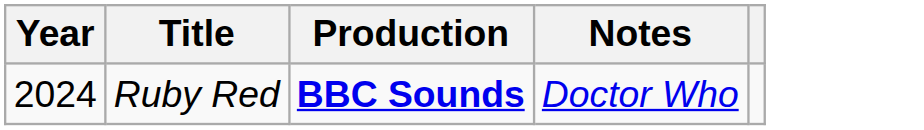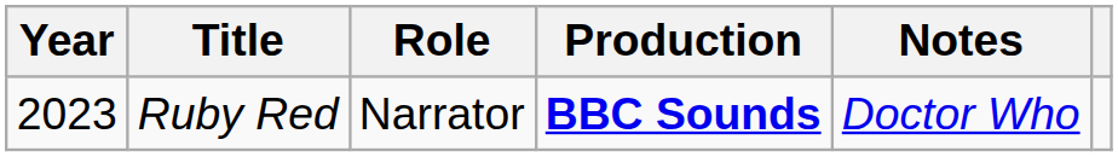+ column: Role | Narrator
Ruby Red | Year: 2024 -> 2023
